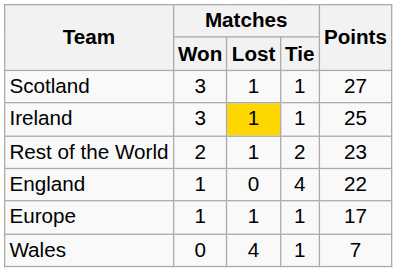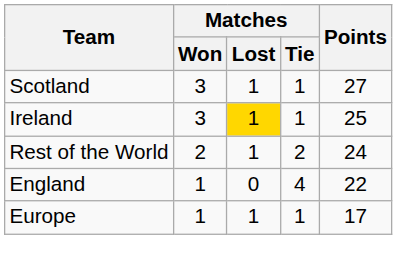Rest of the World | Points: 23 -> 24
- row: Wales | 0 | 4 | 1 | 7
